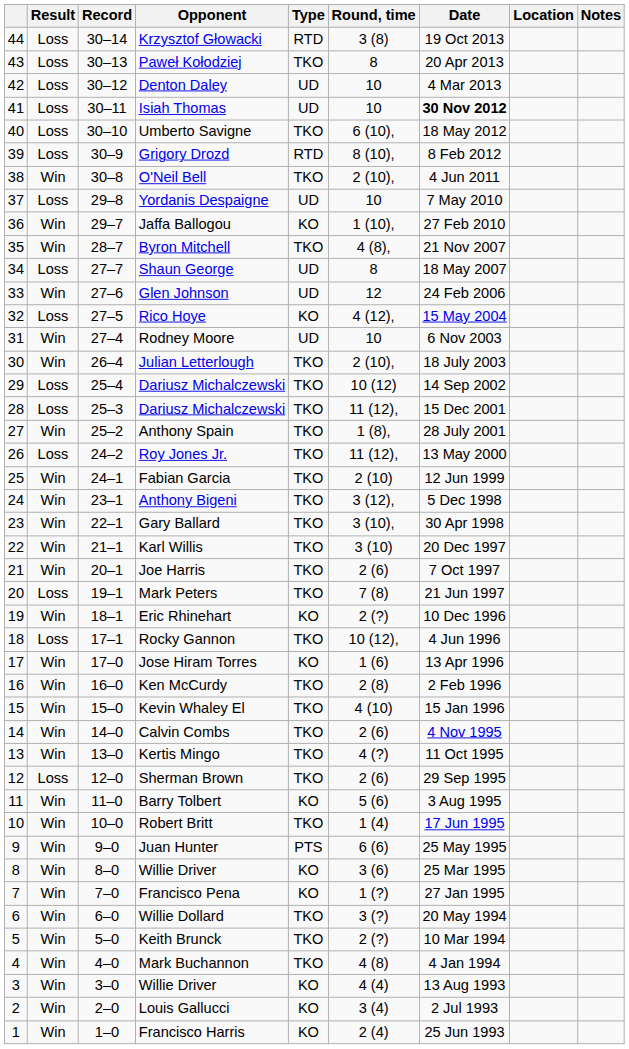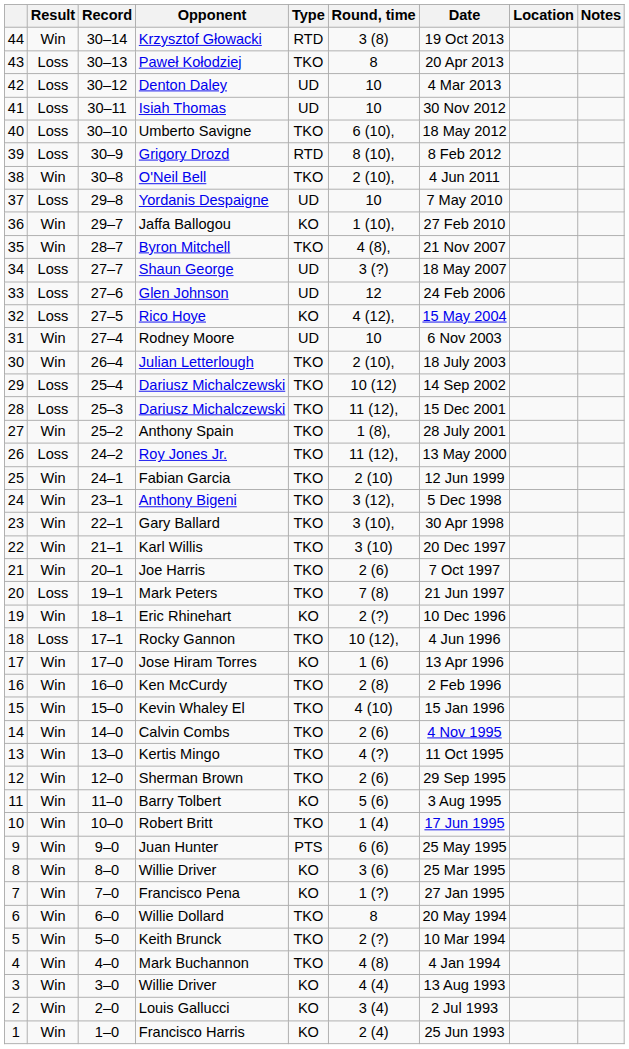Krzysztof Głowacki | Result: Loss -> Win
Isiah Thomas | Date: bold -> normal
Shaun George | Round, time: 8 -> 3 (?)
Glen Johnson | Result: Win -> Loss
Sherman Brown | Result: Loss -> Win
Willie Dollard | Round, time: 3 (?) -> 8
